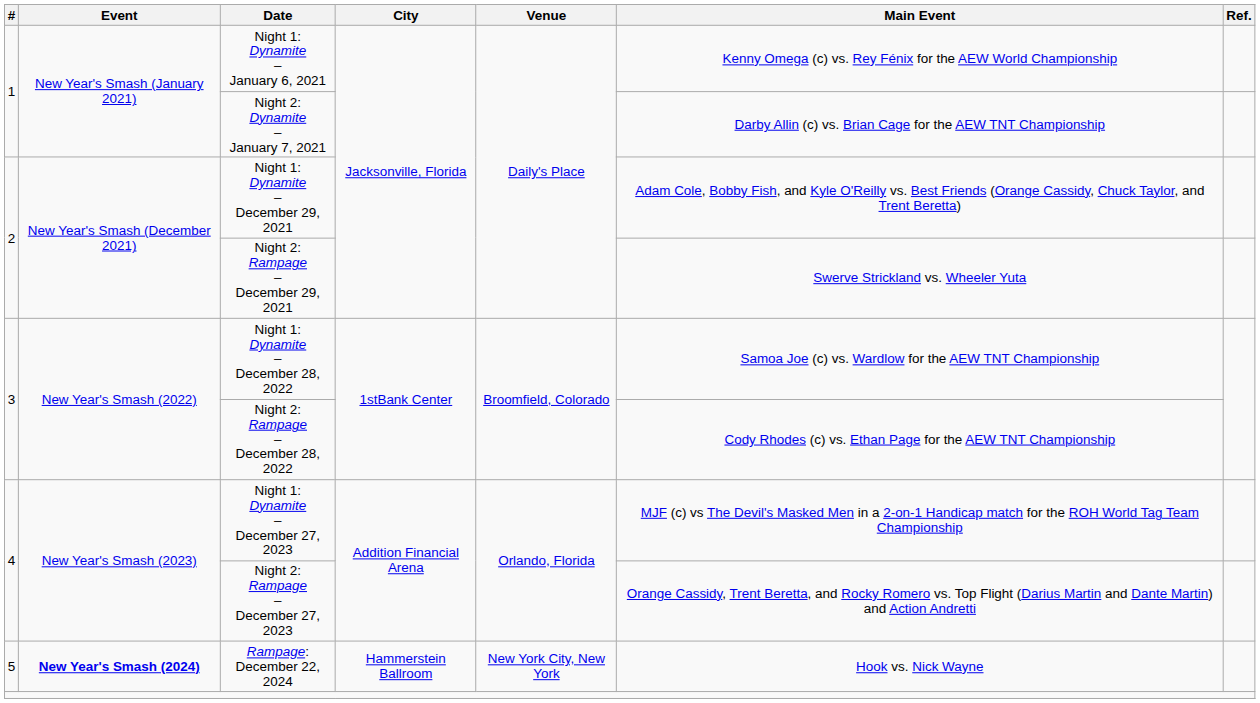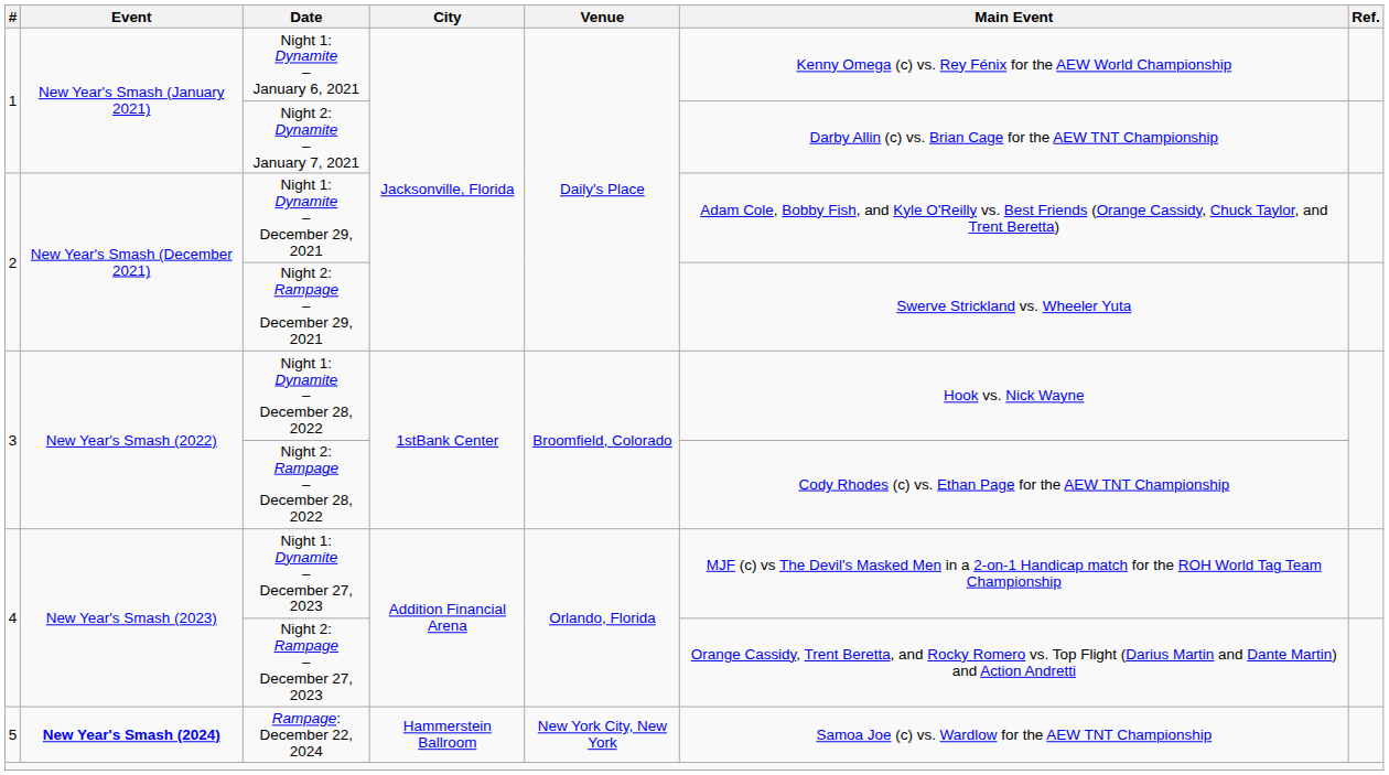Night 1: Dynamite – December 28, 2022 | Main Event: Samoa Joe (c) vs. Wardlow for the AEW TNT Championship -> Hook vs. Nick Wayne
Rampage: December 22, 2024 | Main Event: Hook vs. Nick Wayne -> Samoa Joe (c) vs. Wardlow for the AEW TNT Championship
